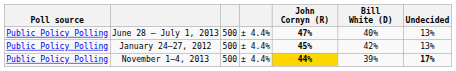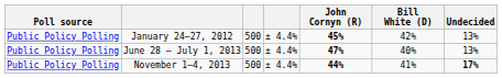rows swapped: January 24–27, 2012 <-> June 28 – July 1, 2013
November 1–4, 2013 | John Cornyn (R): gold background -> no background
November 1–4, 2013 | Bill White (D): 39% -> 41%
